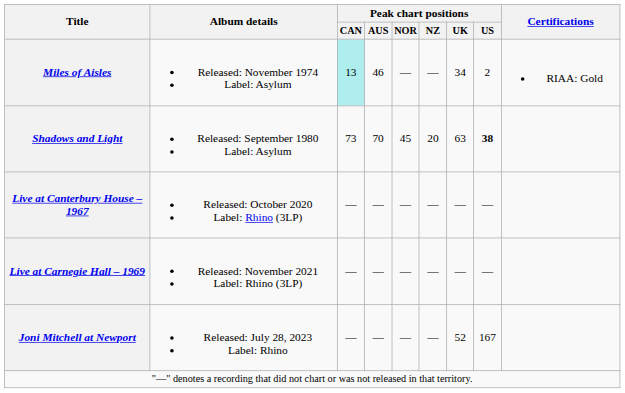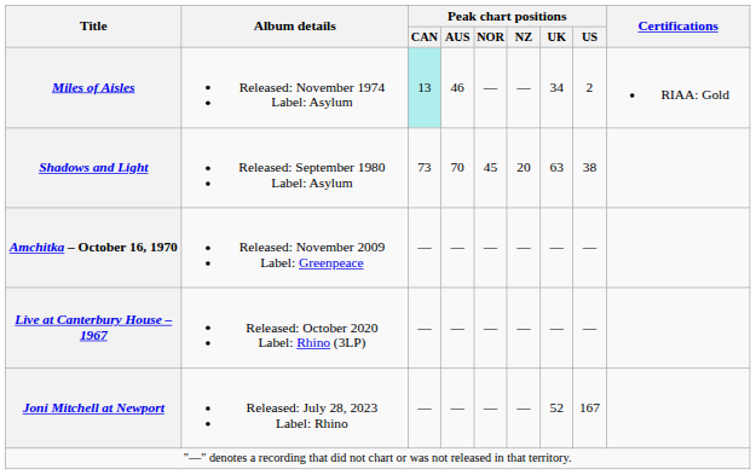Shadows and Light | Peak chart positions / US: bold -> normal
+ row: Amchitka – October 16, 1970 | Released: November 2009 Label: Greenpeace | — | — | — | — | — | —
- row: Live at Carnegie Hall – 1969 | Released: November 2021 Label: Rhino (3LP) | — | — | — | — | — | —
